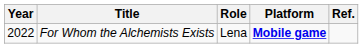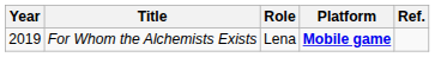For Whom the Alchemists Exists | Year: 2022 -> 2019
